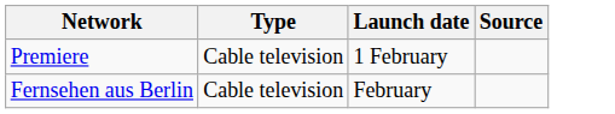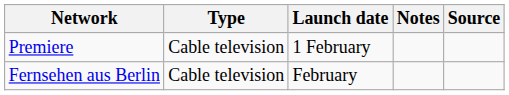+ column: Notes
